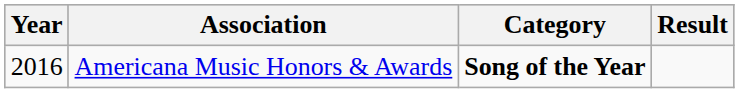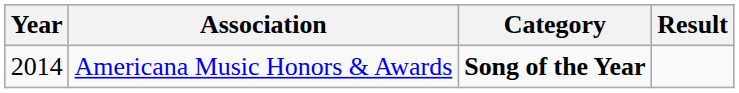Americana Music Honors & Awards | Year: 2016 -> 2014
